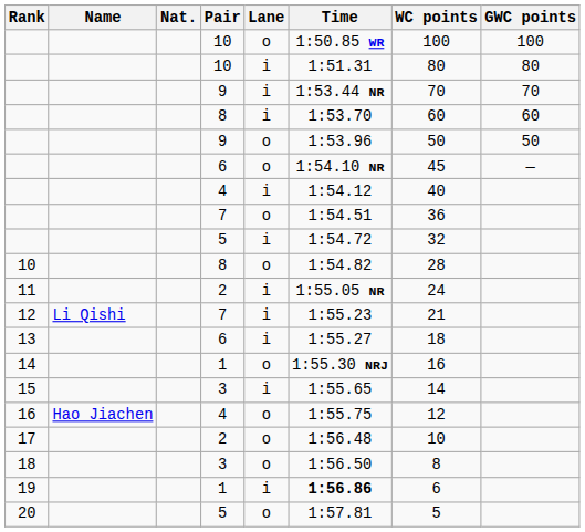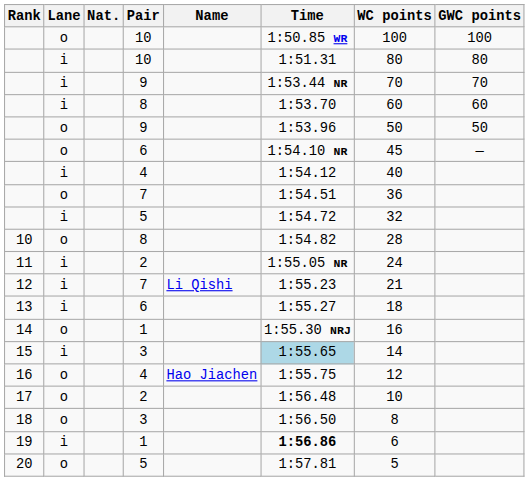columns swapped: Name <-> Lane
15 | Time: no background -> lightblue background
